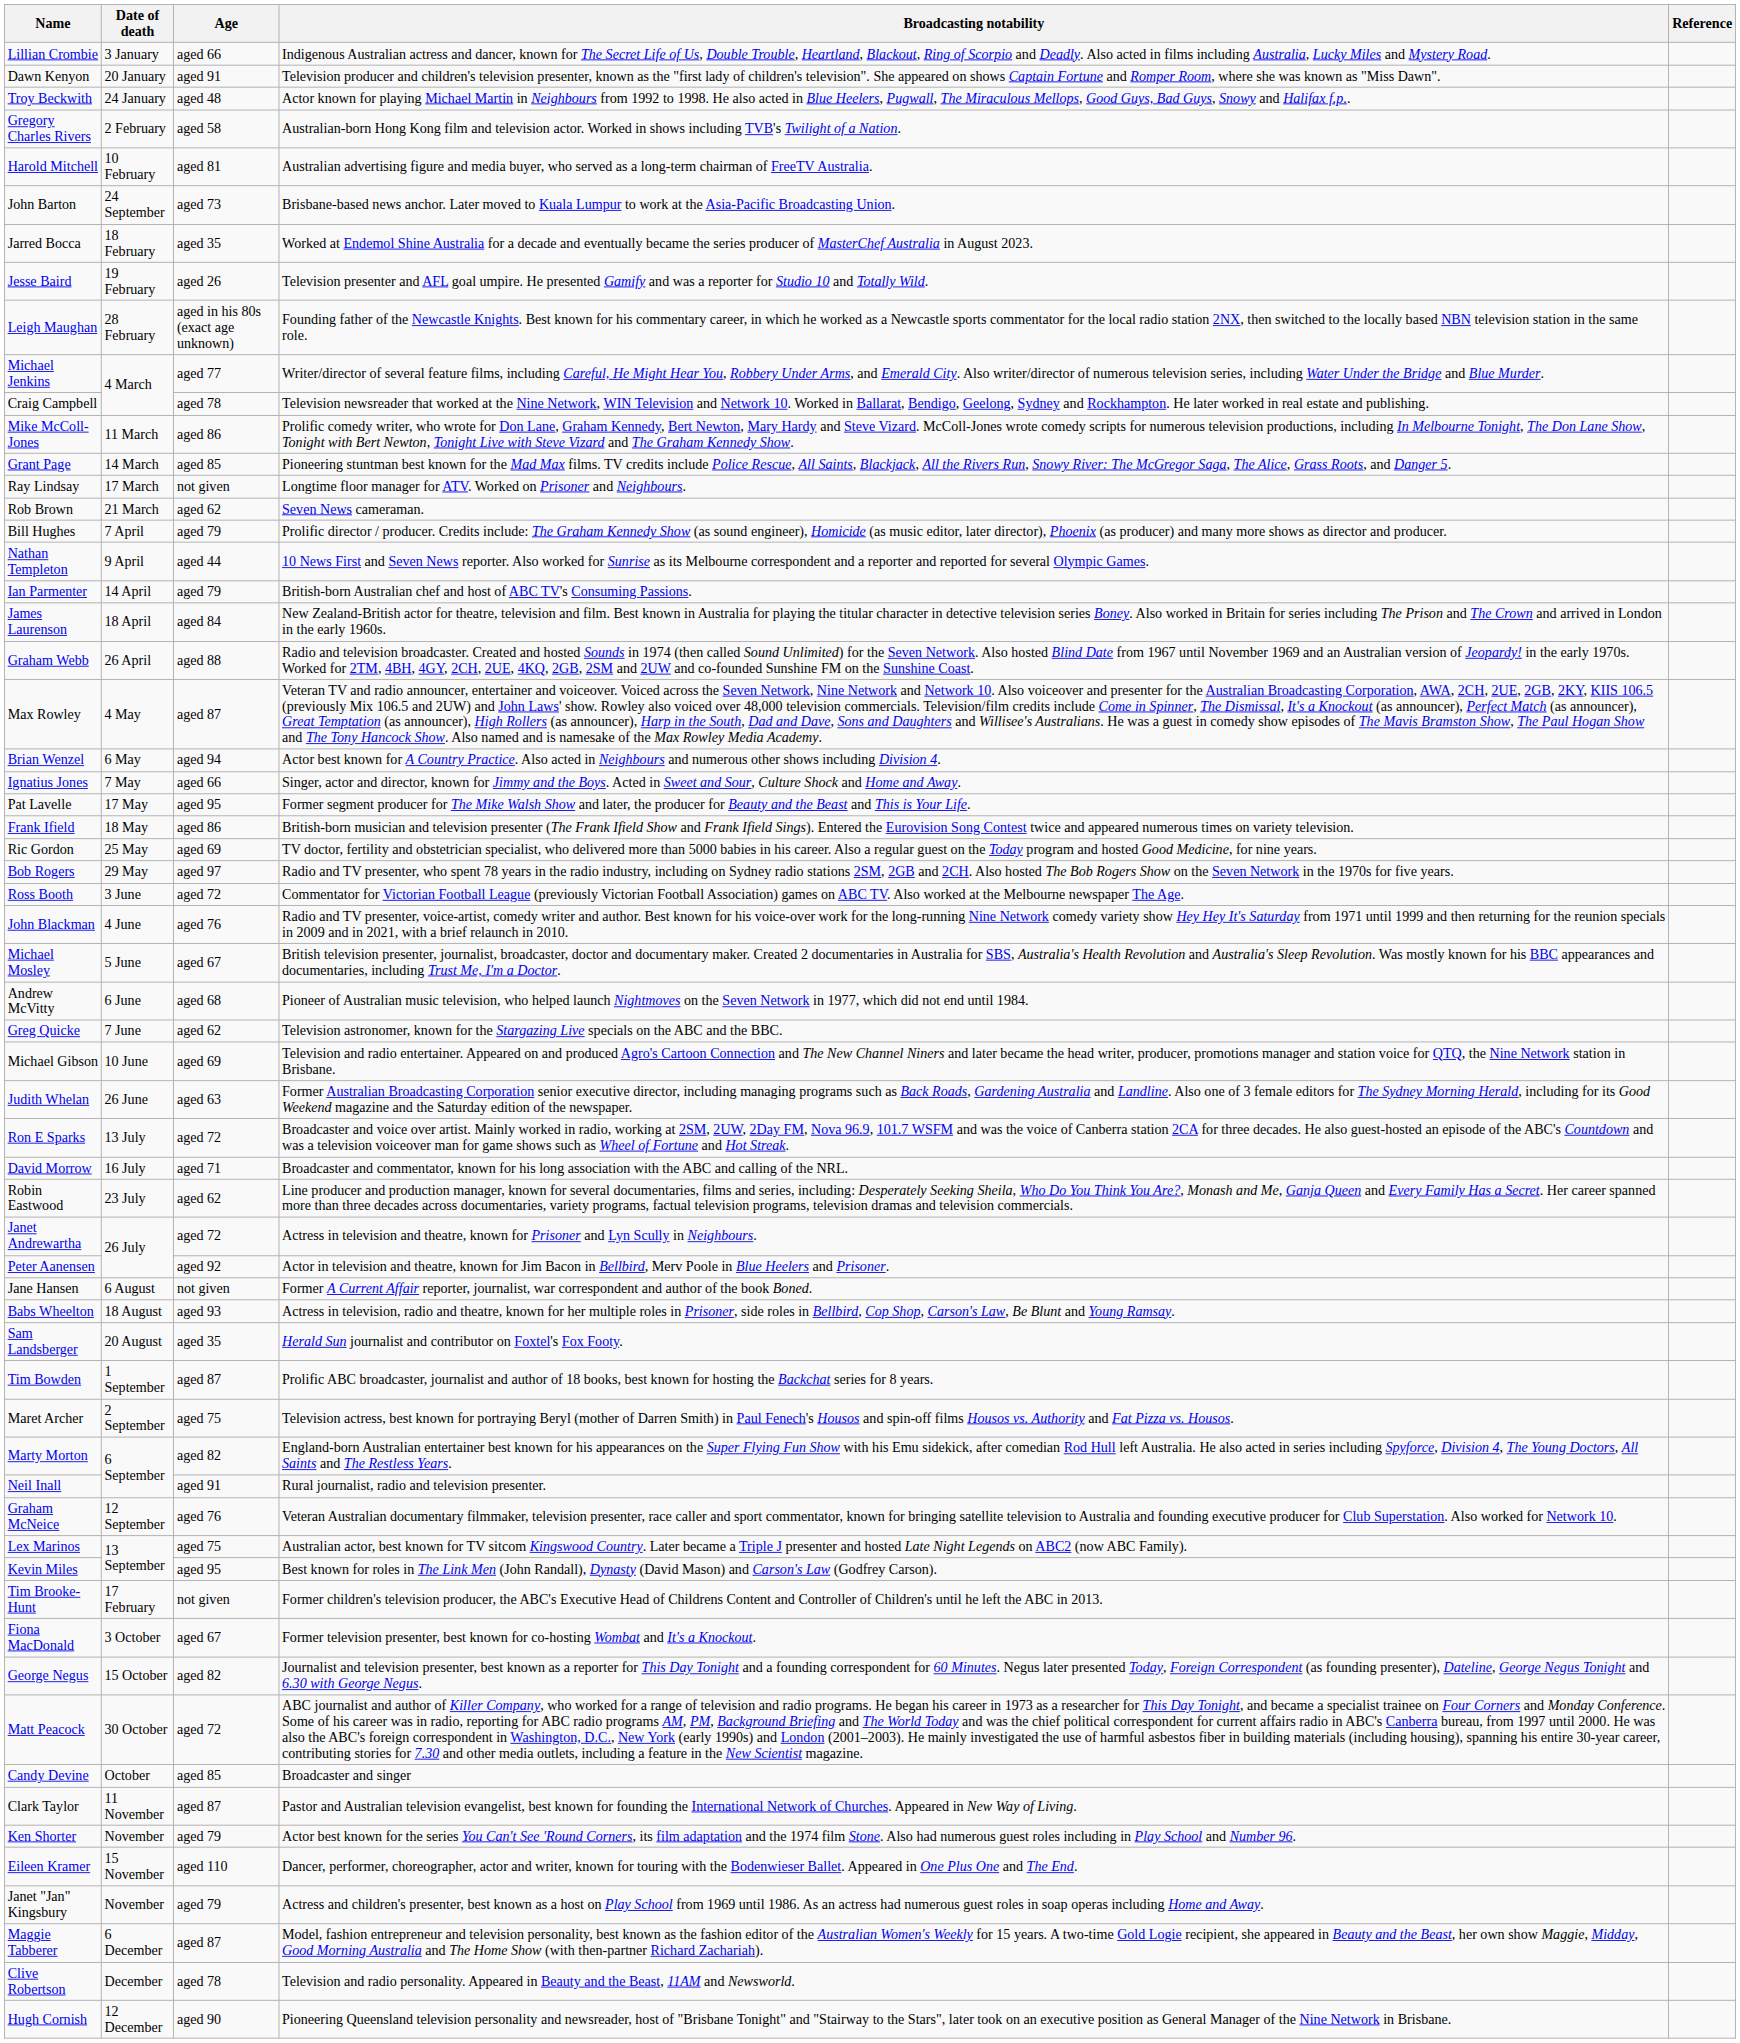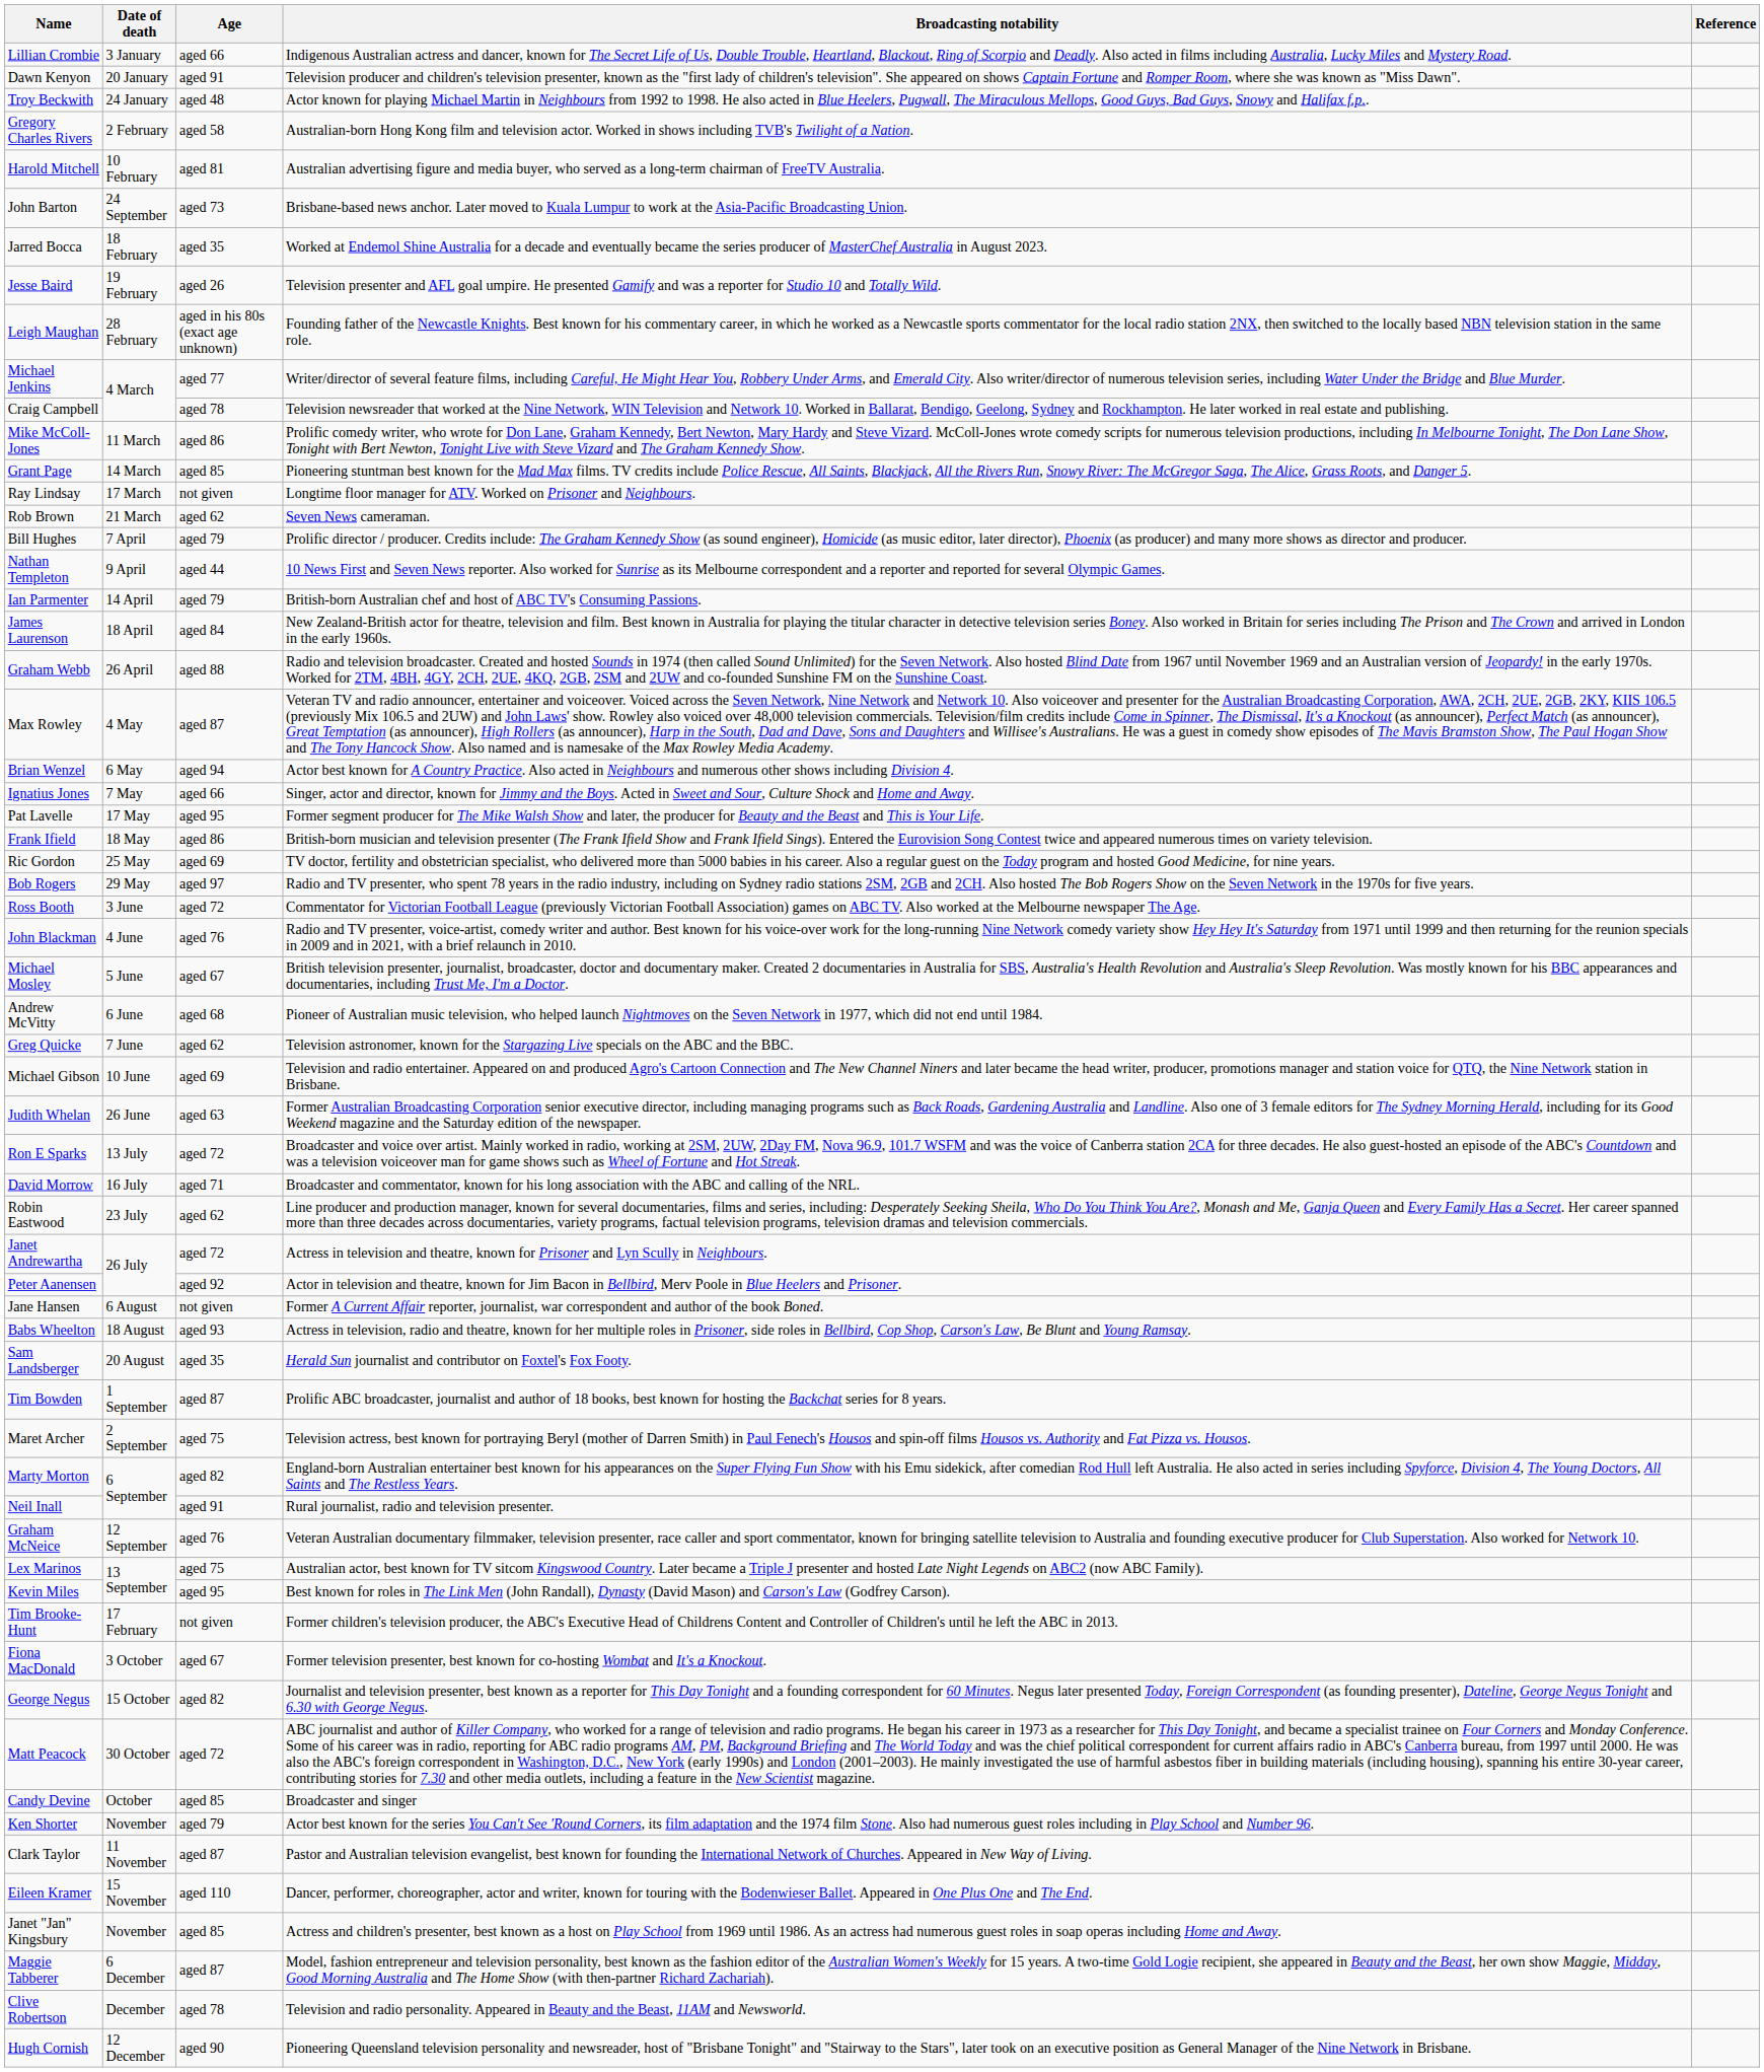rows swapped: Ken Shorter <-> Clark Taylor
Janet "Jan" Kingsbury | Age: aged 79 -> aged 85
